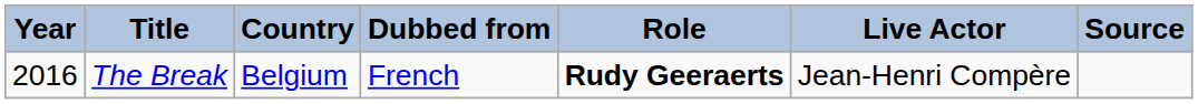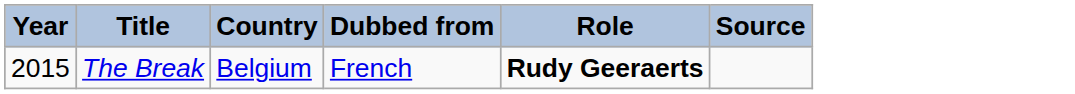- column: Live Actor | Jean-Henri Compère
The Break | Year: 2016 -> 2015
